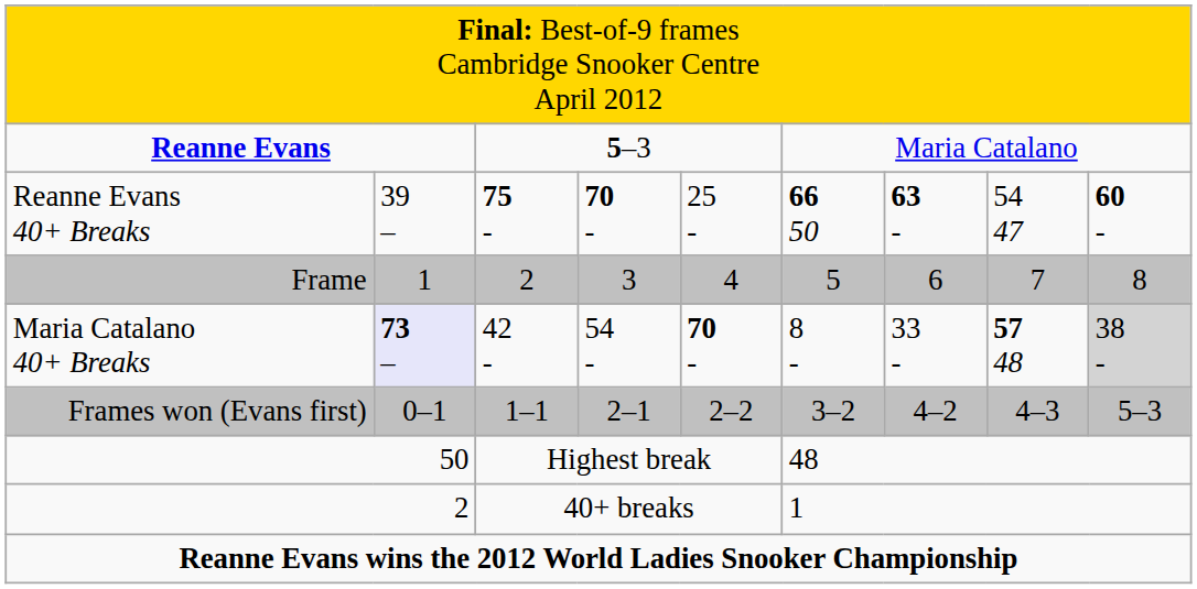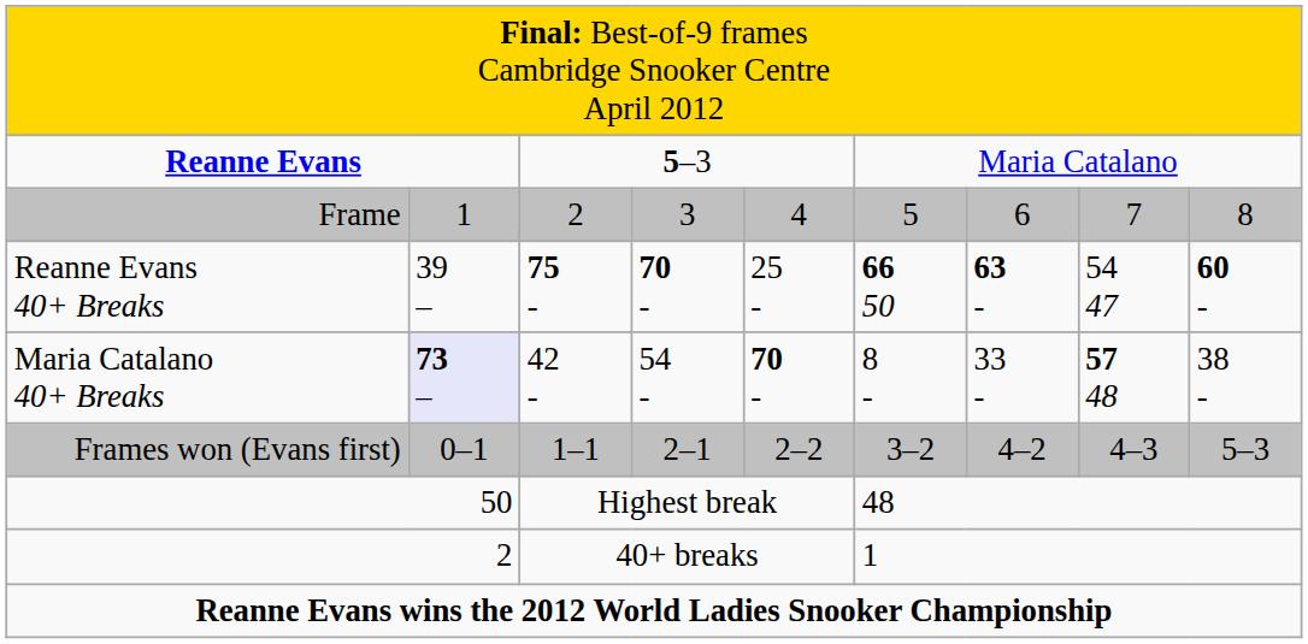rows swapped: Frame <-> Reanne Evans 40+ Breaks
Maria Catalano 40+ Breaks | column 9: lightgrey background -> no background
